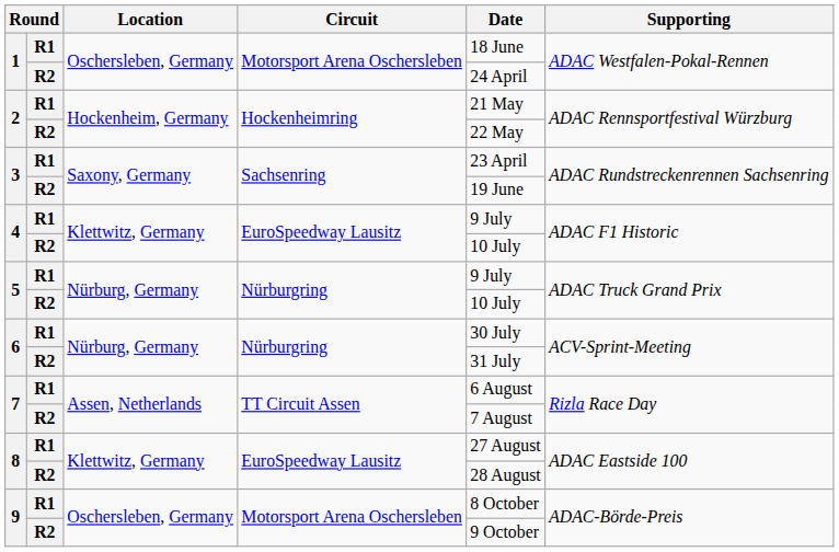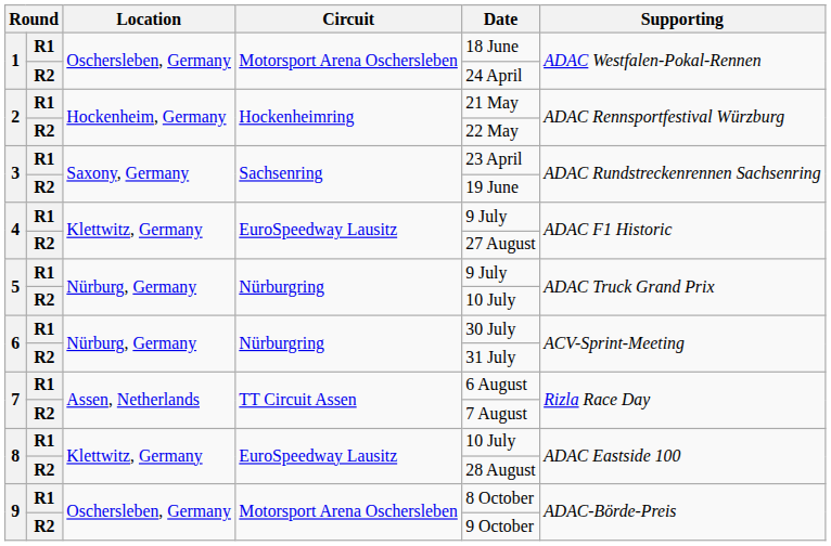4 / R2 | Date: 10 July -> 27 August
8 / R1 | Date: 27 August -> 10 July
